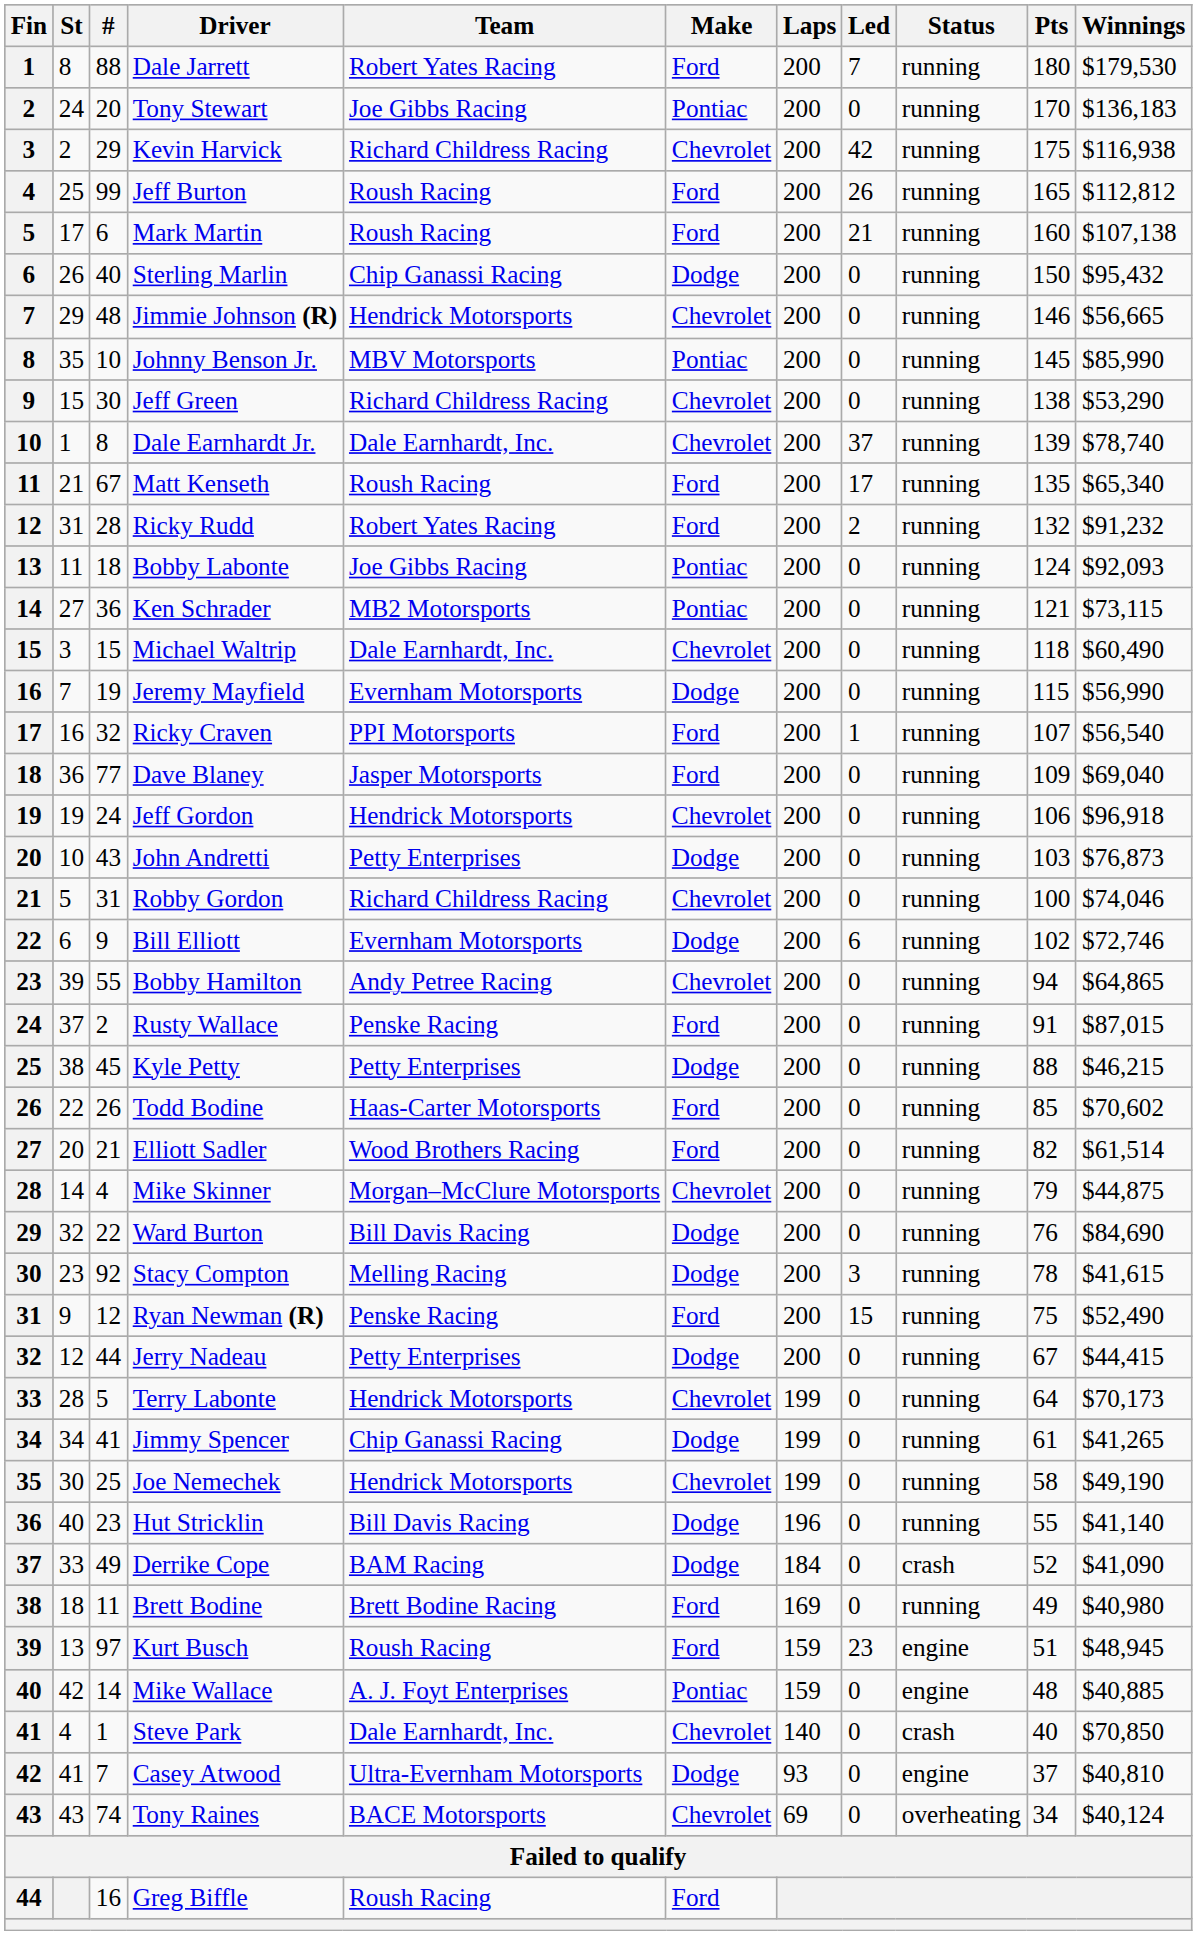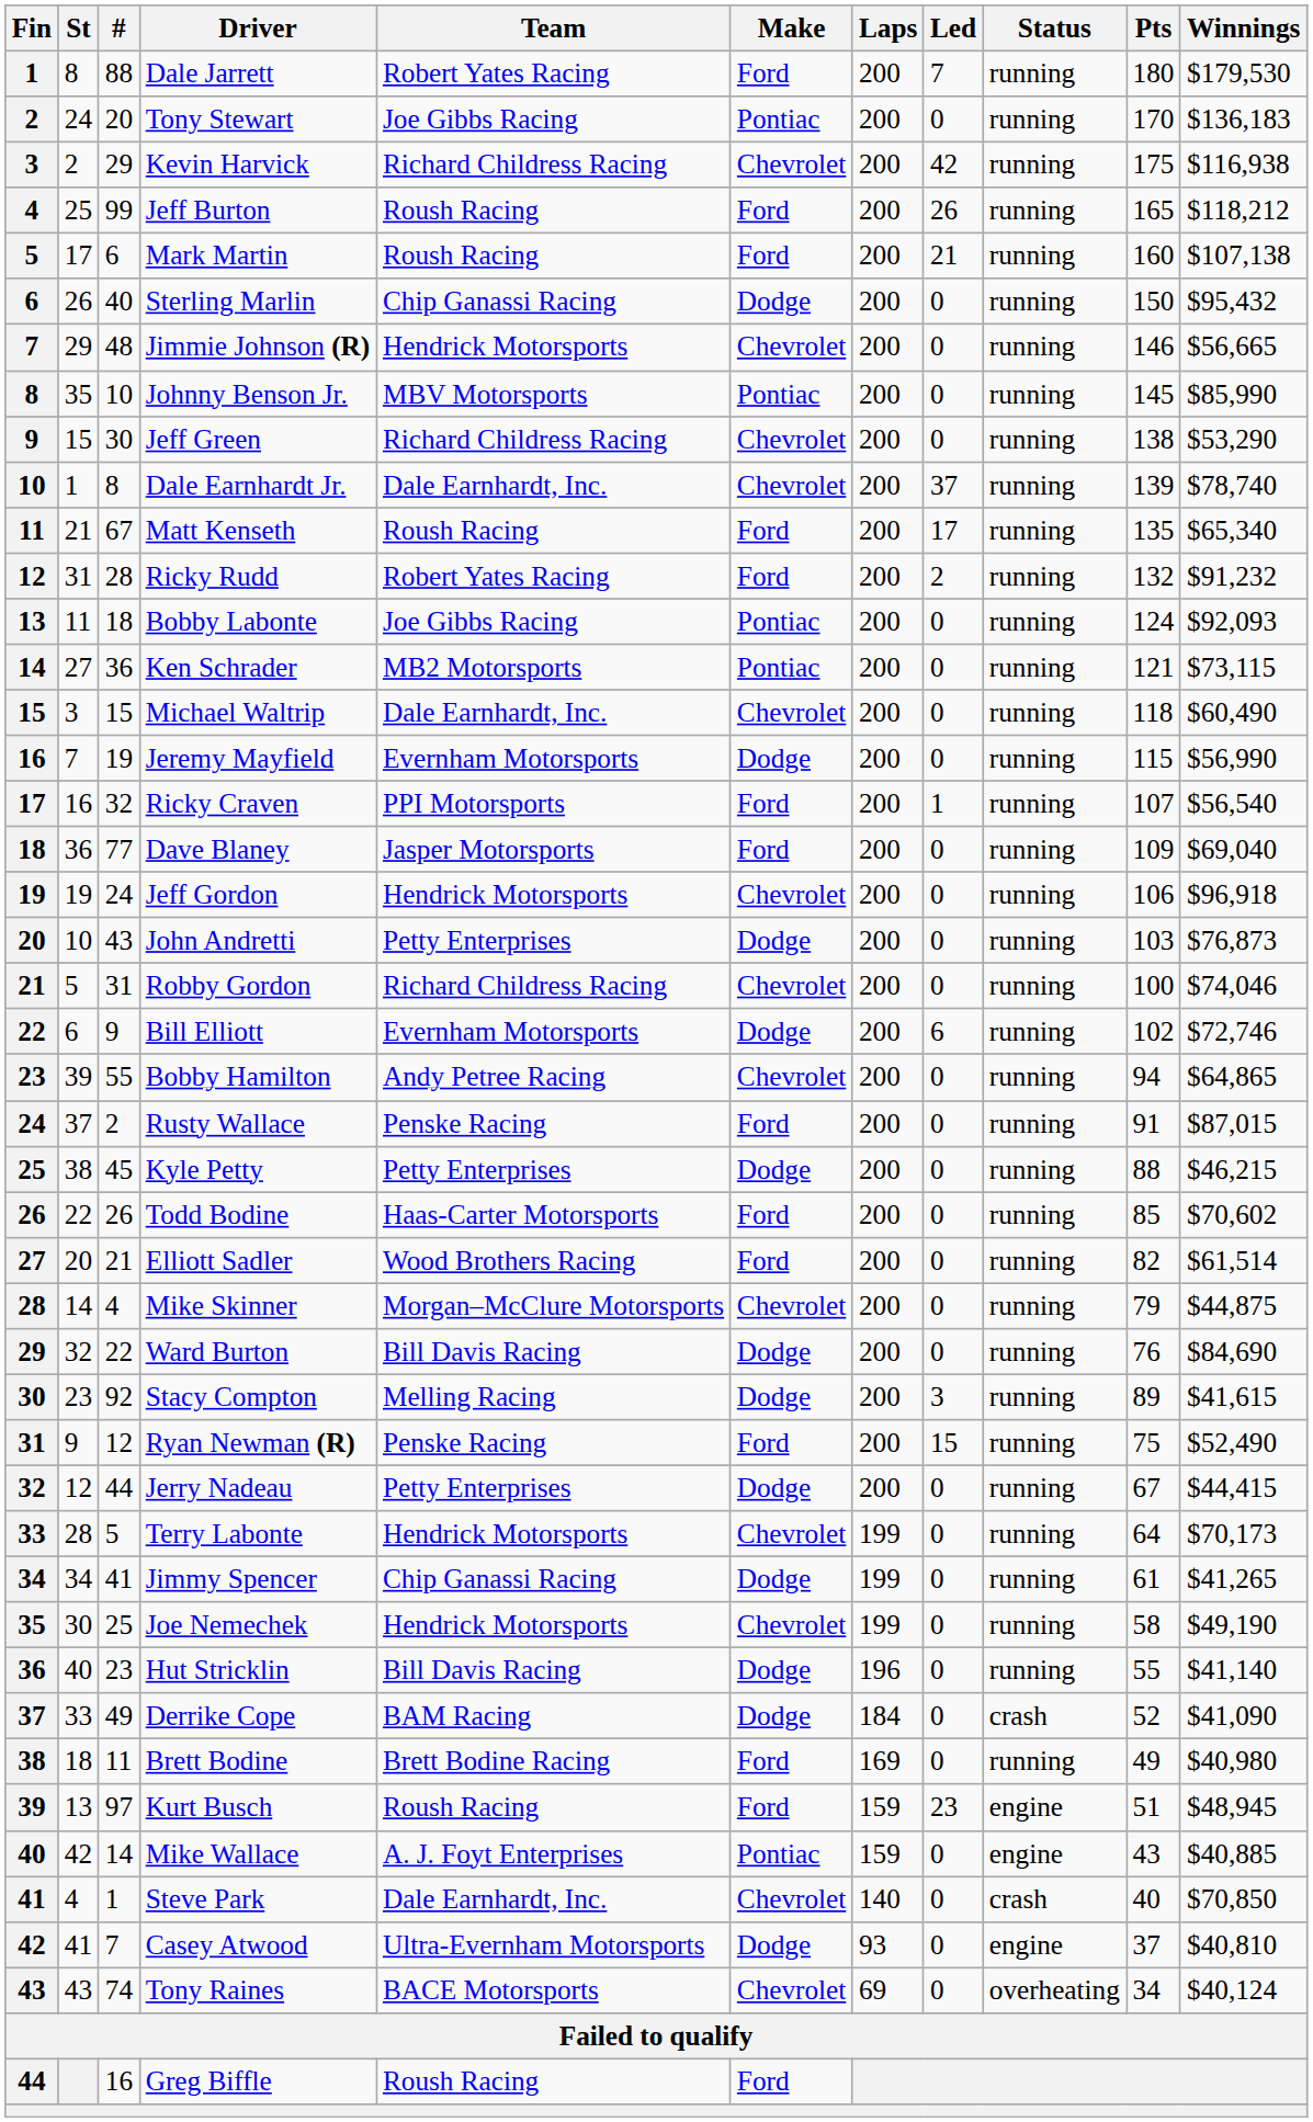Jeff Burton | Winnings: $112,812 -> $118,212
Stacy Compton | Pts: 78 -> 89
Mike Wallace | Pts: 48 -> 43
